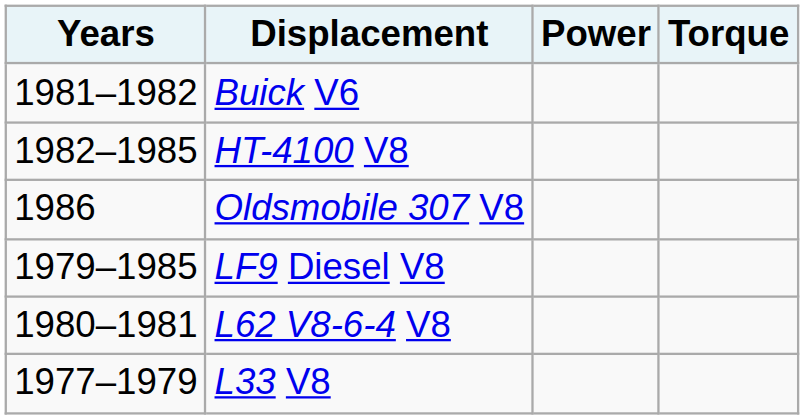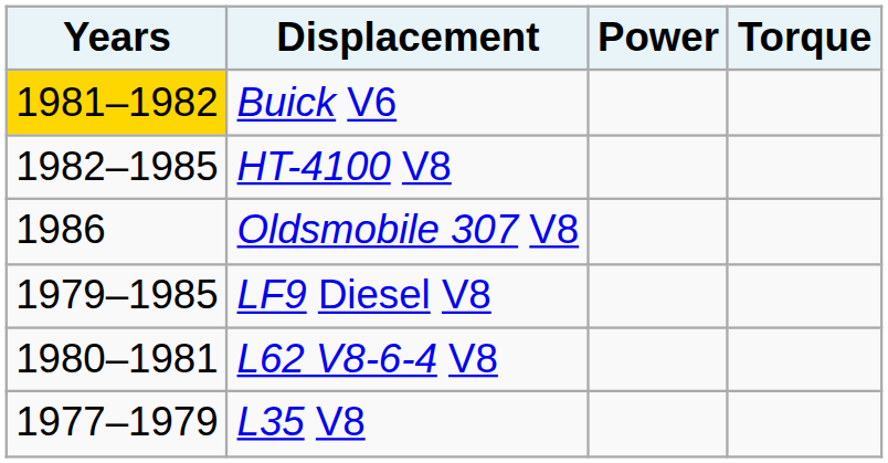Buick V6 | Years: no background -> gold background
- row: 1977–1979 | L33 V8
+ row: 1977–1979 | L35 V8
